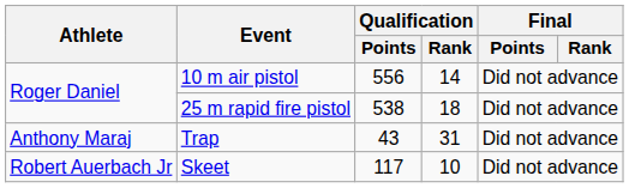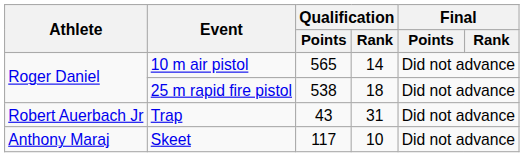10 m air pistol | Qualification / Points: 556 -> 565
Trap | Athlete: Anthony Maraj -> Robert Auerbach Jr
Skeet | Athlete: Robert Auerbach Jr -> Anthony Maraj
